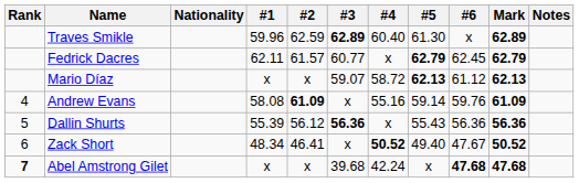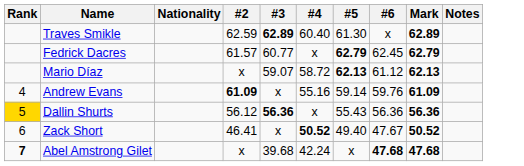- column: #1 | 59.96 | 62.11 | x | 58.08 | 55.39 | 48.34 | x
Dallin Shurts | Rank: no background -> gold background
